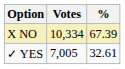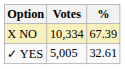✓ YES | Votes: 7,005 -> 5,005
